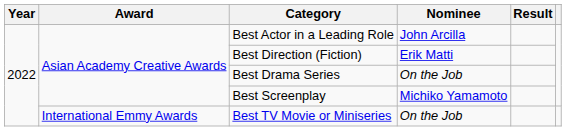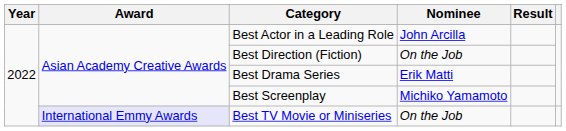Best Direction (Fiction) | Nominee: Erik Matti -> On the Job
Best Drama Series | Nominee: On the Job -> Erik Matti
Best TV Movie or Miniseries | Award: no background -> lavender background
